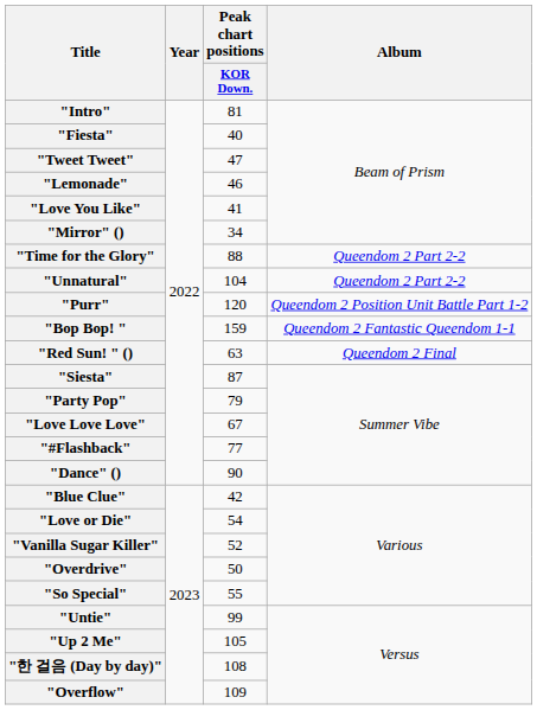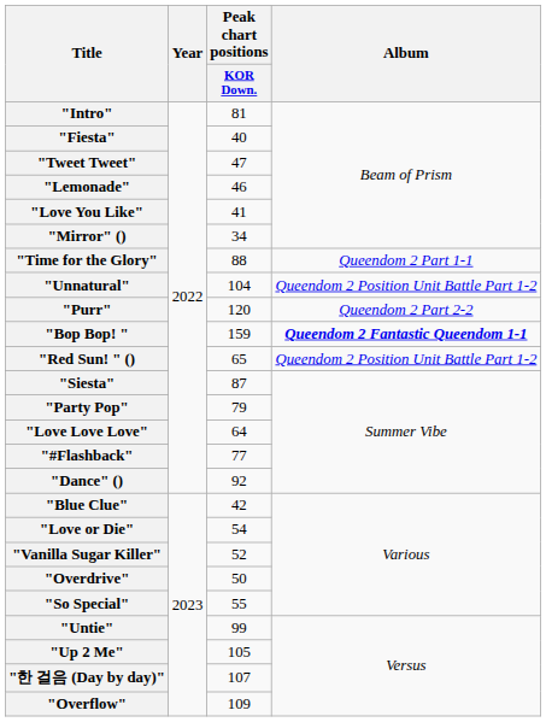"Time for the Glory" | Album: Queendom 2 Part 2-2 -> Queendom 2 Part 1-1
"Unnatural" | Album: Queendom 2 Part 2-2 -> Queendom 2 Position Unit Battle Part 1-2
"Purr" | Album: Queendom 2 Position Unit Battle Part 1-2 -> Queendom 2 Part 2-2
"Bop Bop! " | Album: normal -> bold
"Red Sun! " () | Peak chart positions / KOR Down.: 63 -> 65
"Red Sun! " () | Album: Queendom 2 Final -> Queendom 2 Position Unit Battle Part 1-2
"Love Love Love" | Peak chart positions / KOR Down.: 67 -> 64
"Dance" () | Peak chart positions / KOR Down.: 90 -> 92
"한 걸음 (Day by day)" | Peak chart positions / KOR Down.: 108 -> 107
